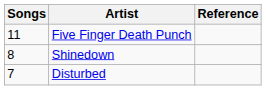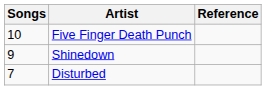Five Finger Death Punch | Songs: 11 -> 10
Shinedown | Songs: 8 -> 9
